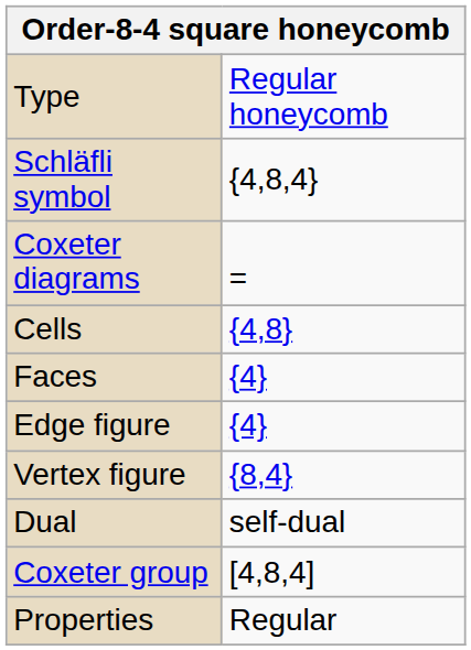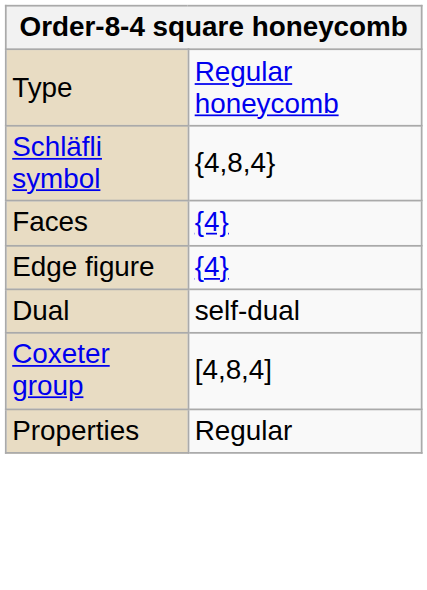- row: Coxeter diagrams | =
- row: Cells | {4,8}
- row: Vertex figure | {8,4}
